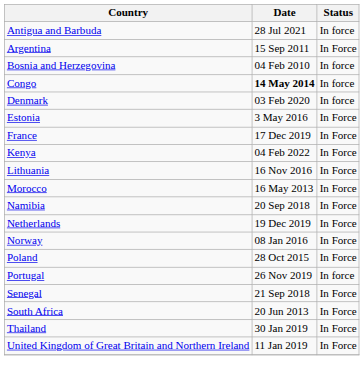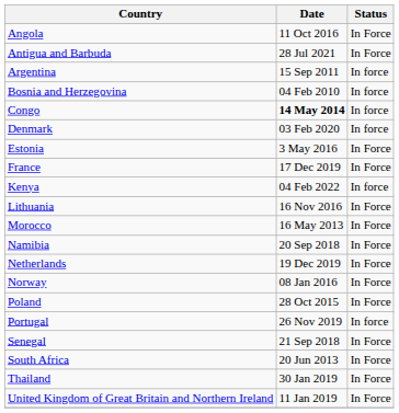+ row: Angola | 11 Oct 2016 | In Force
Antigua and Barbuda | Status: In force -> In Force
Argentina | Status: In Force -> In force
Kenya | Status: In Force -> In force
